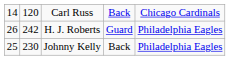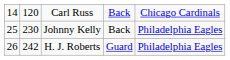rows swapped: Johnny Kelly <-> H. J. Roberts
